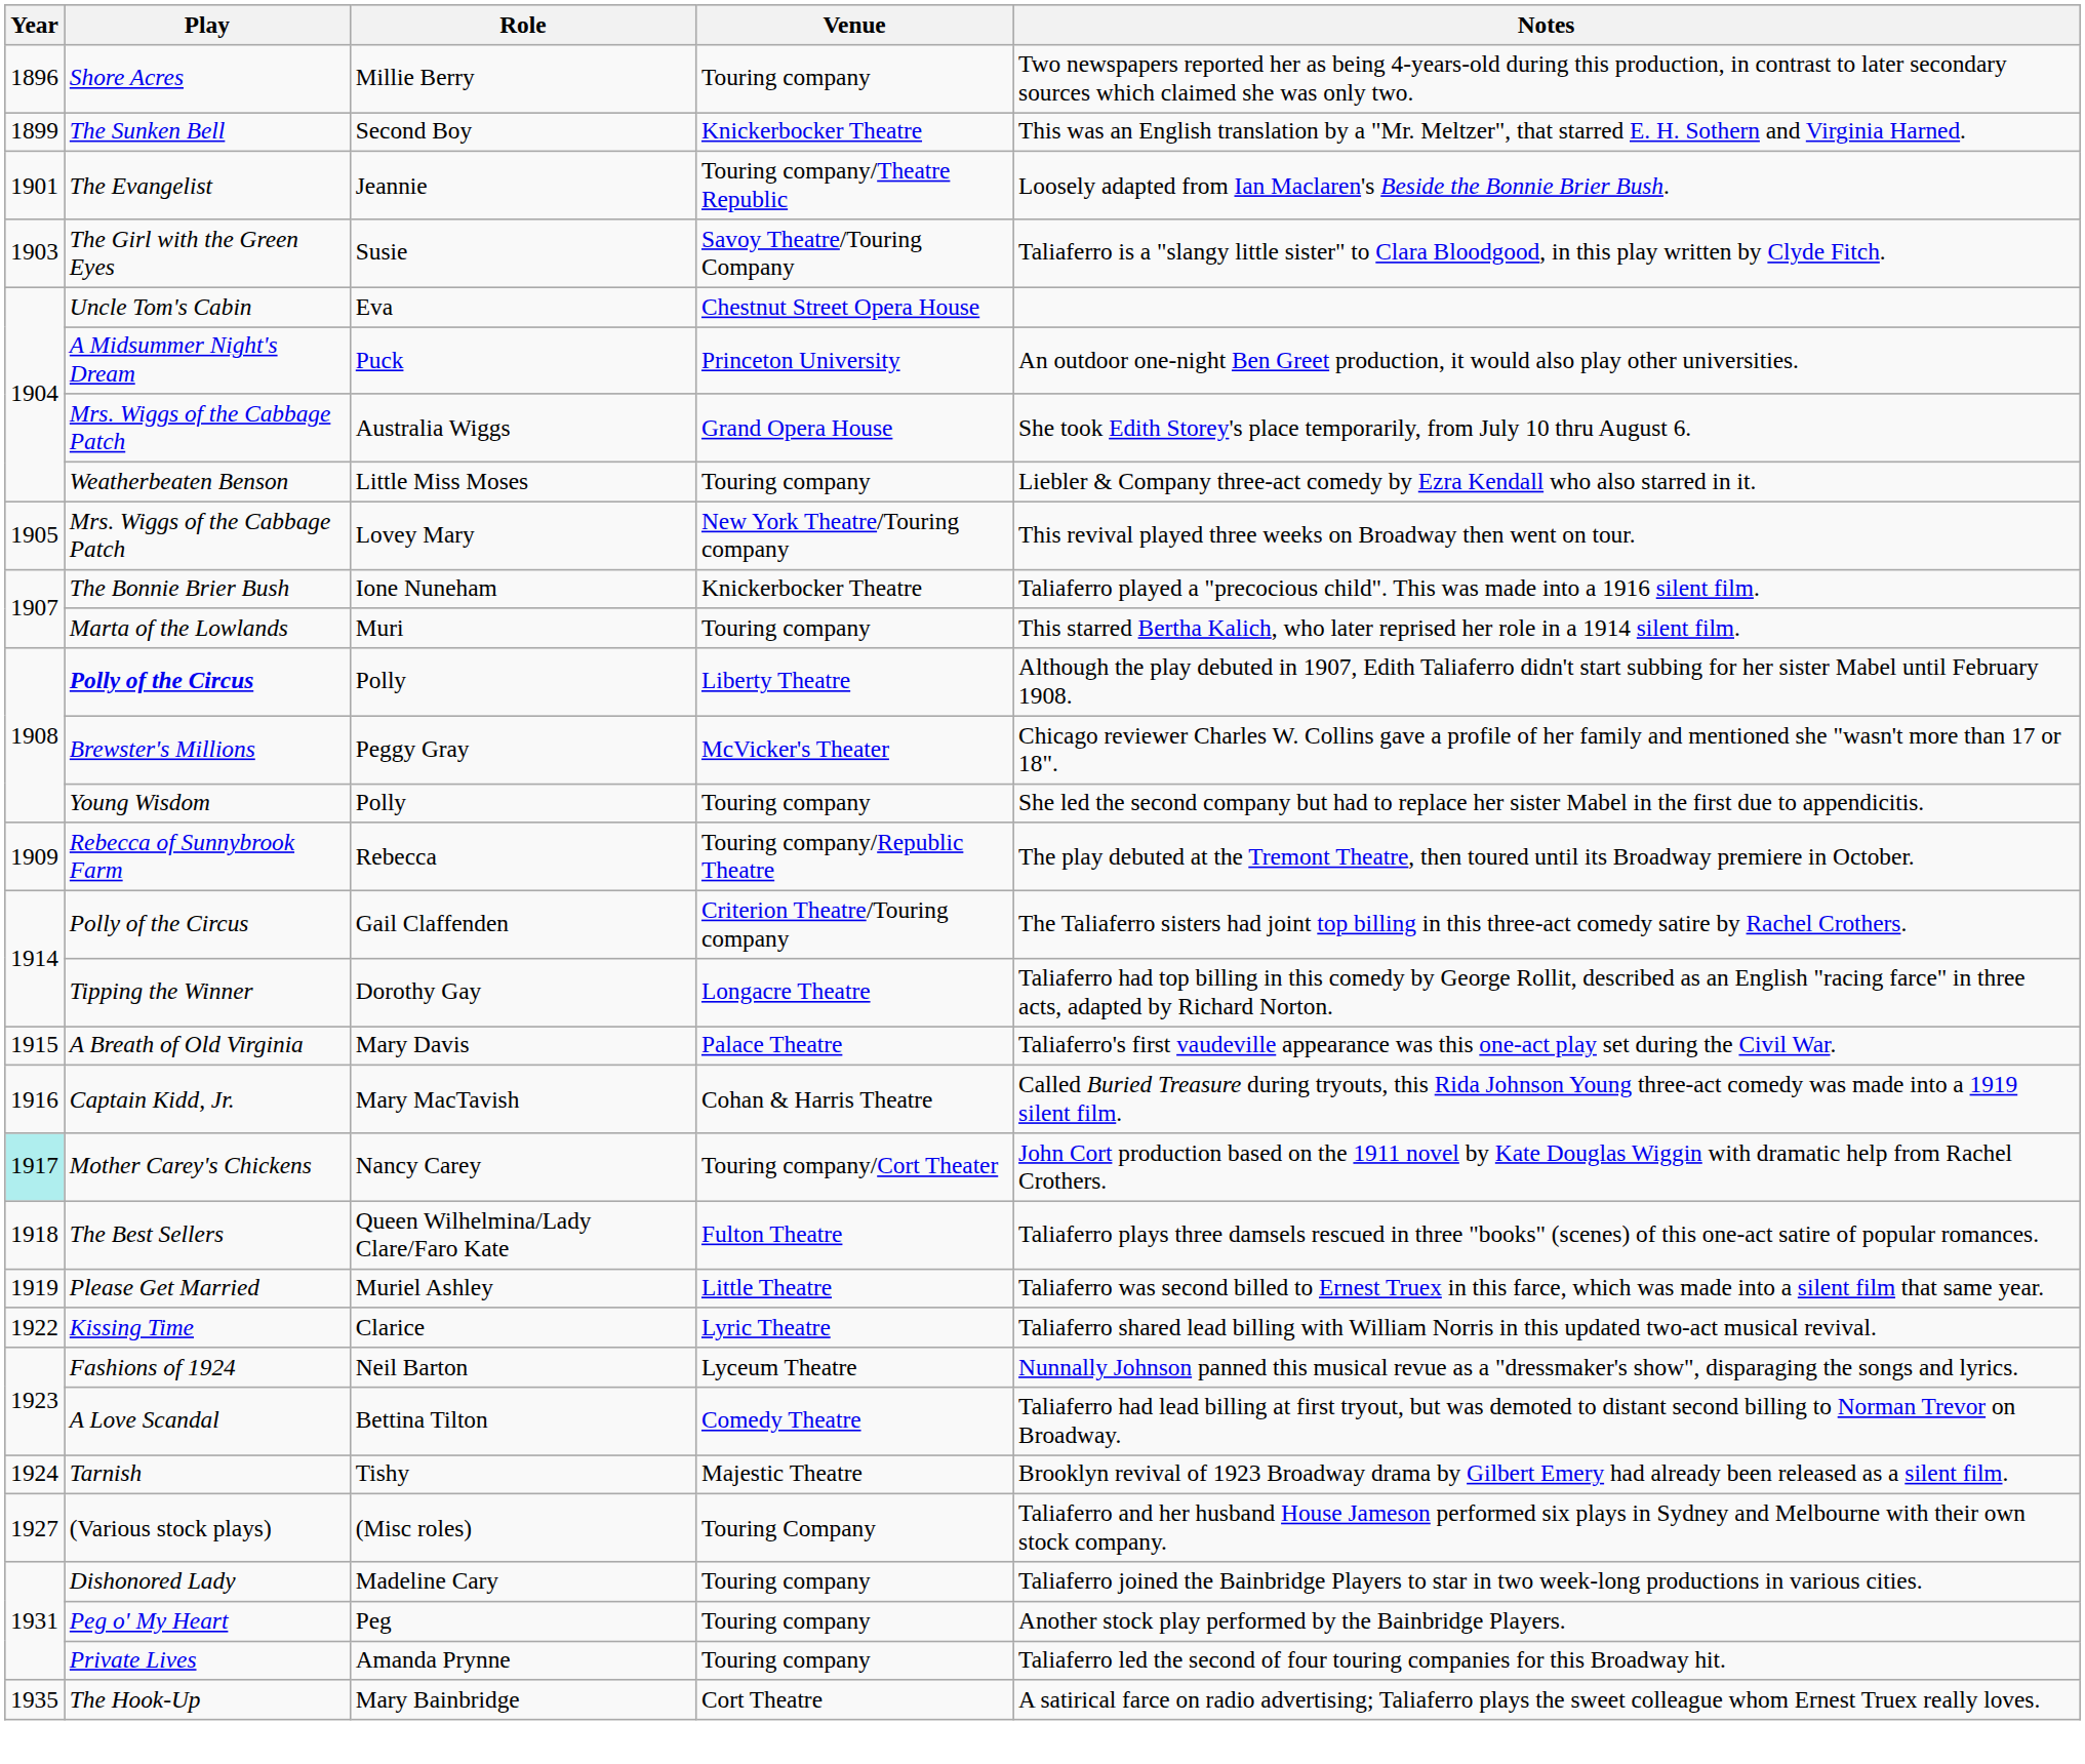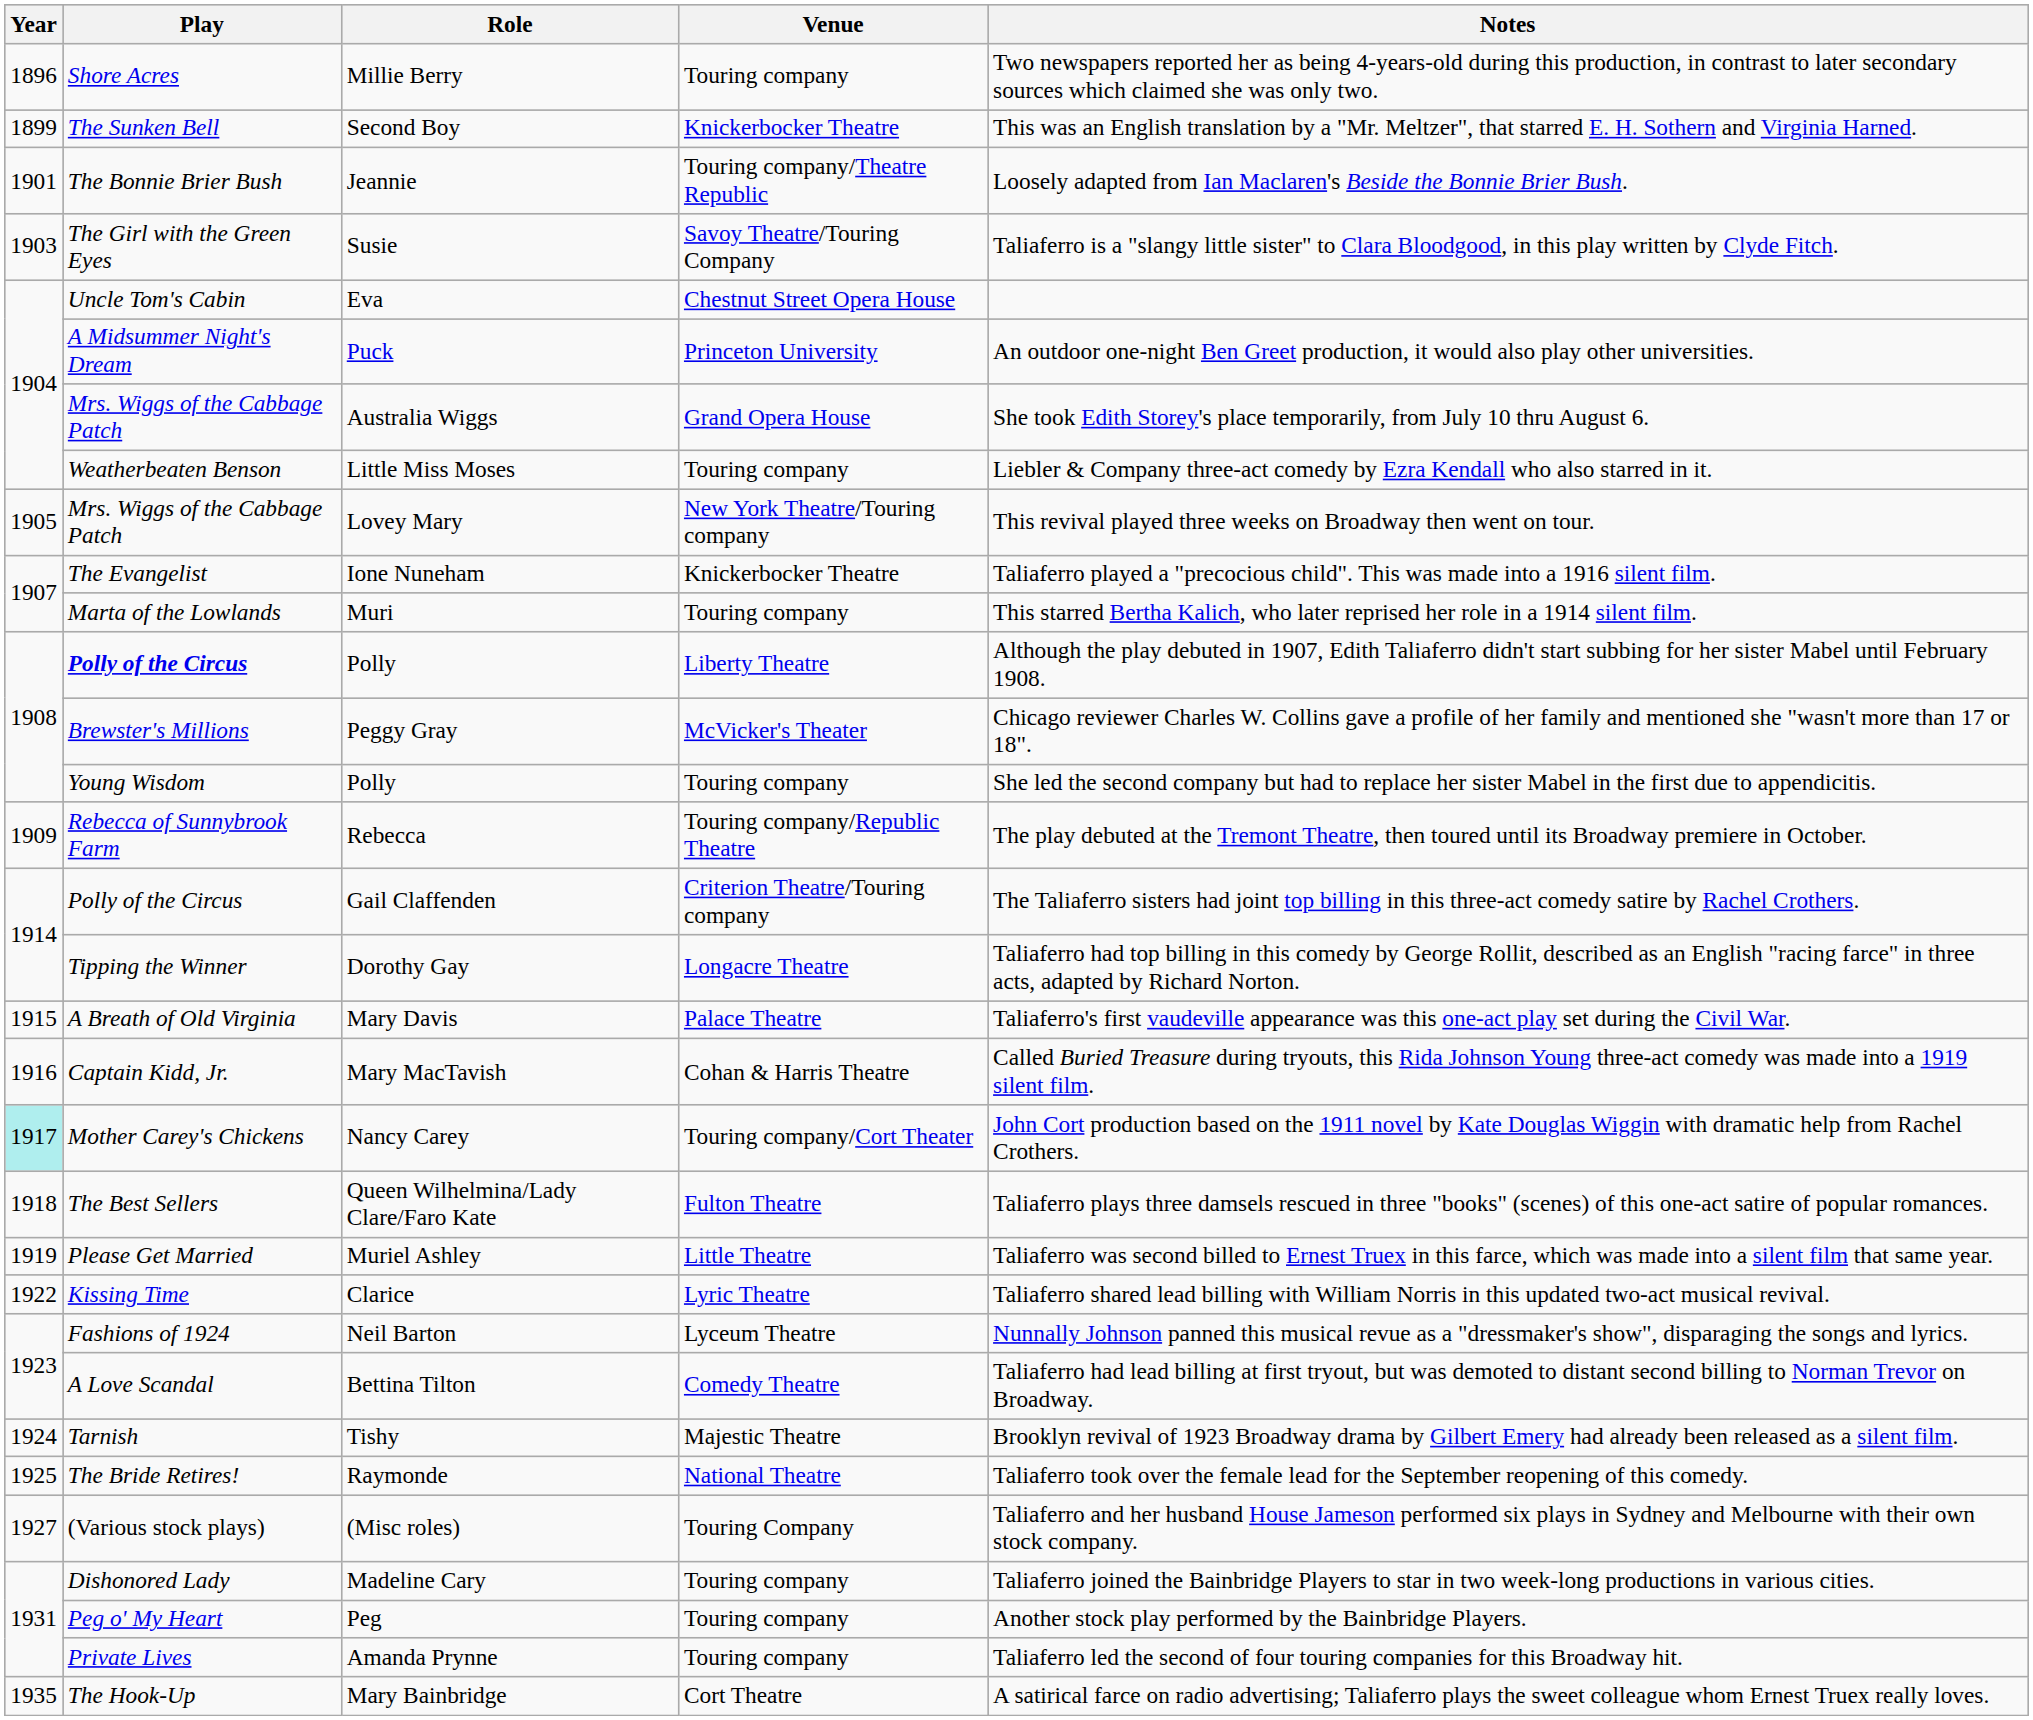Jeannie | Play: The Evangelist -> The Bonnie Brier Bush
Ione Nuneham | Play: The Bonnie Brier Bush -> The Evangelist
+ row: 1925 | The Bride Retires! | Raymonde | National Theatre | Taliaferro took over the female lead for the September reopening of this comedy.
